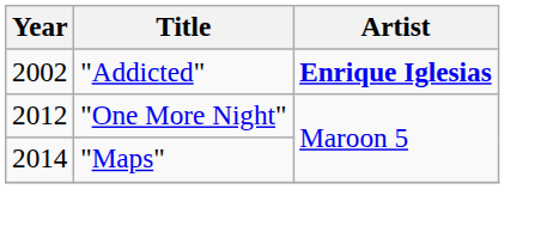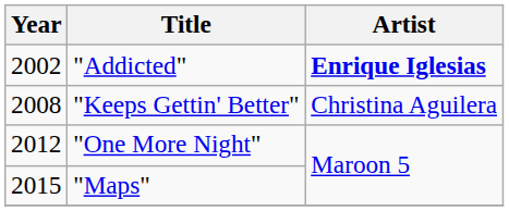+ row: 2008 | "Keeps Gettin' Better" | Christina Aguilera
"Maps" | Year: 2014 -> 2015
